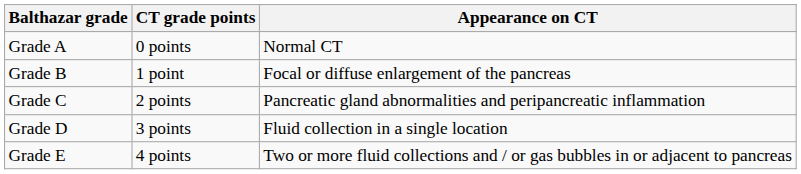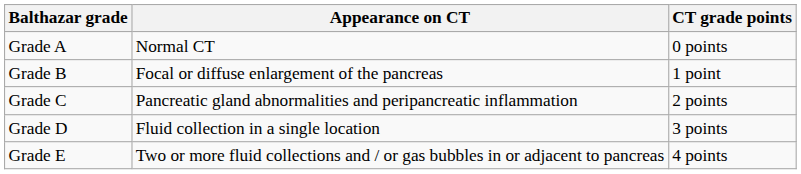columns swapped: Appearance on CT <-> CT grade points
